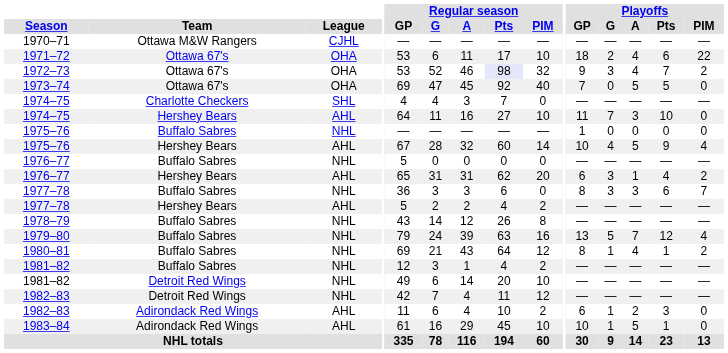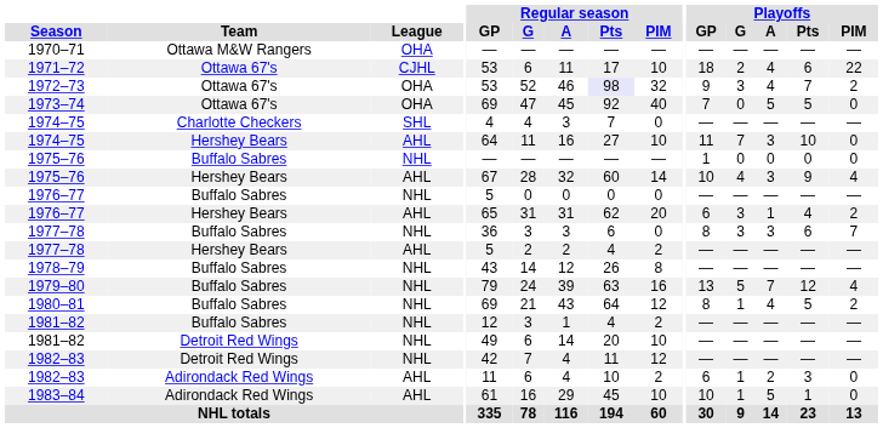1970–71 | League: CJHL -> OHA
1971–72 | League: OHA -> CJHL
1975–76 / Hershey Bears | Playoffs / A: 5 -> 3
1980–81 | Playoffs / Pts: 1 -> 5
